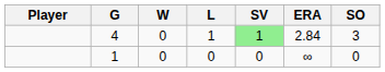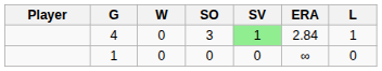columns swapped: L <-> SO
